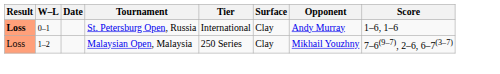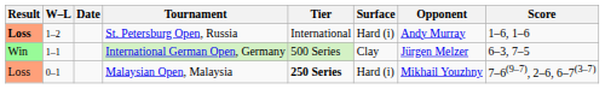St. Petersburg Open, Russia | W–L: 0–1 -> 1–2
St. Petersburg Open, Russia | Surface: Clay -> Hard (i)
+ row: Win | 1–1 | International German Open, Germany | 500 Series | Clay | Jürgen Melzer | 6–3, 7–5
Malaysian Open, Malaysia | W–L: 1–2 -> 0–1
Malaysian Open, Malaysia | Tier: normal -> bold
Malaysian Open, Malaysia | Surface: Clay -> Hard (i)
